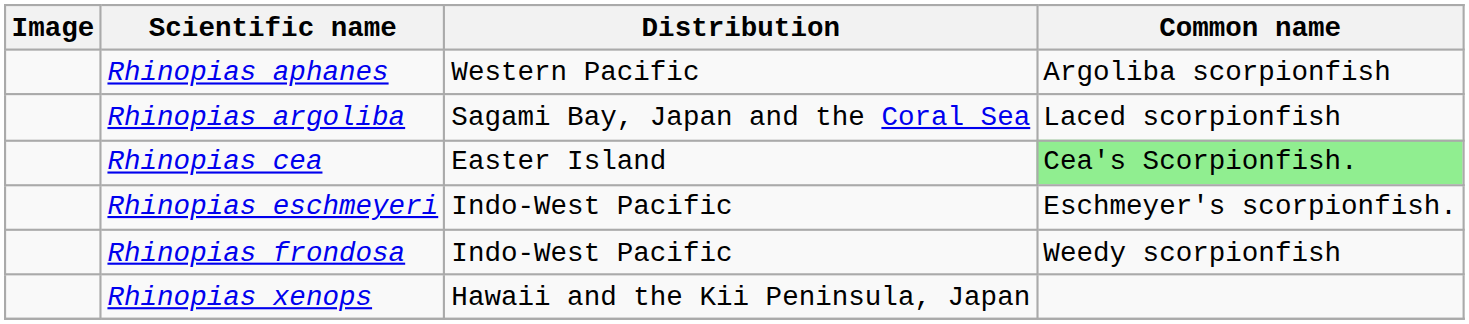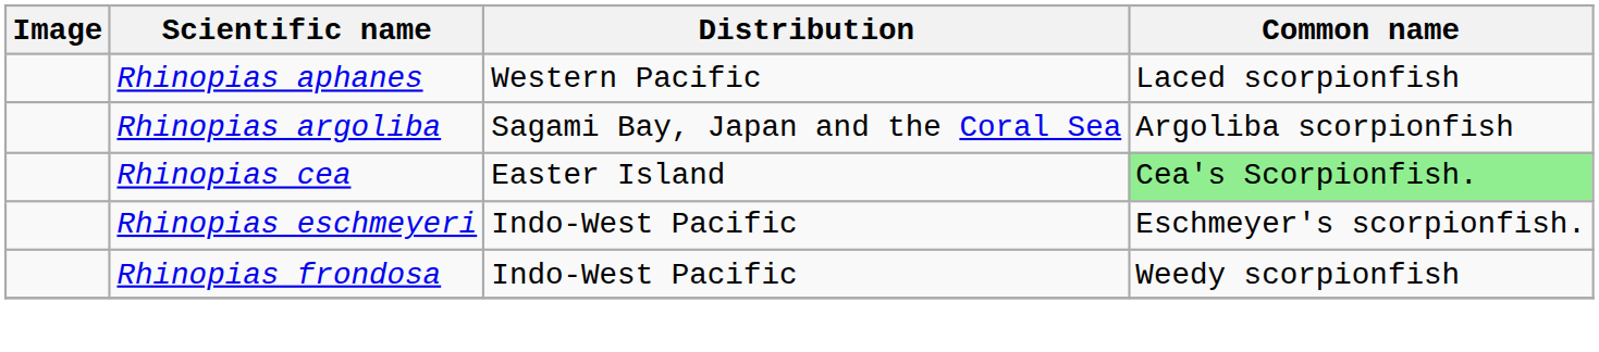Rhinopias aphanes | Common name: Argoliba scorpionfish -> Laced scorpionfish
Rhinopias argoliba | Common name: Laced scorpionfish -> Argoliba scorpionfish
- row: Rhinopias xenops | Hawaii and the Kii Peninsula, Japan
